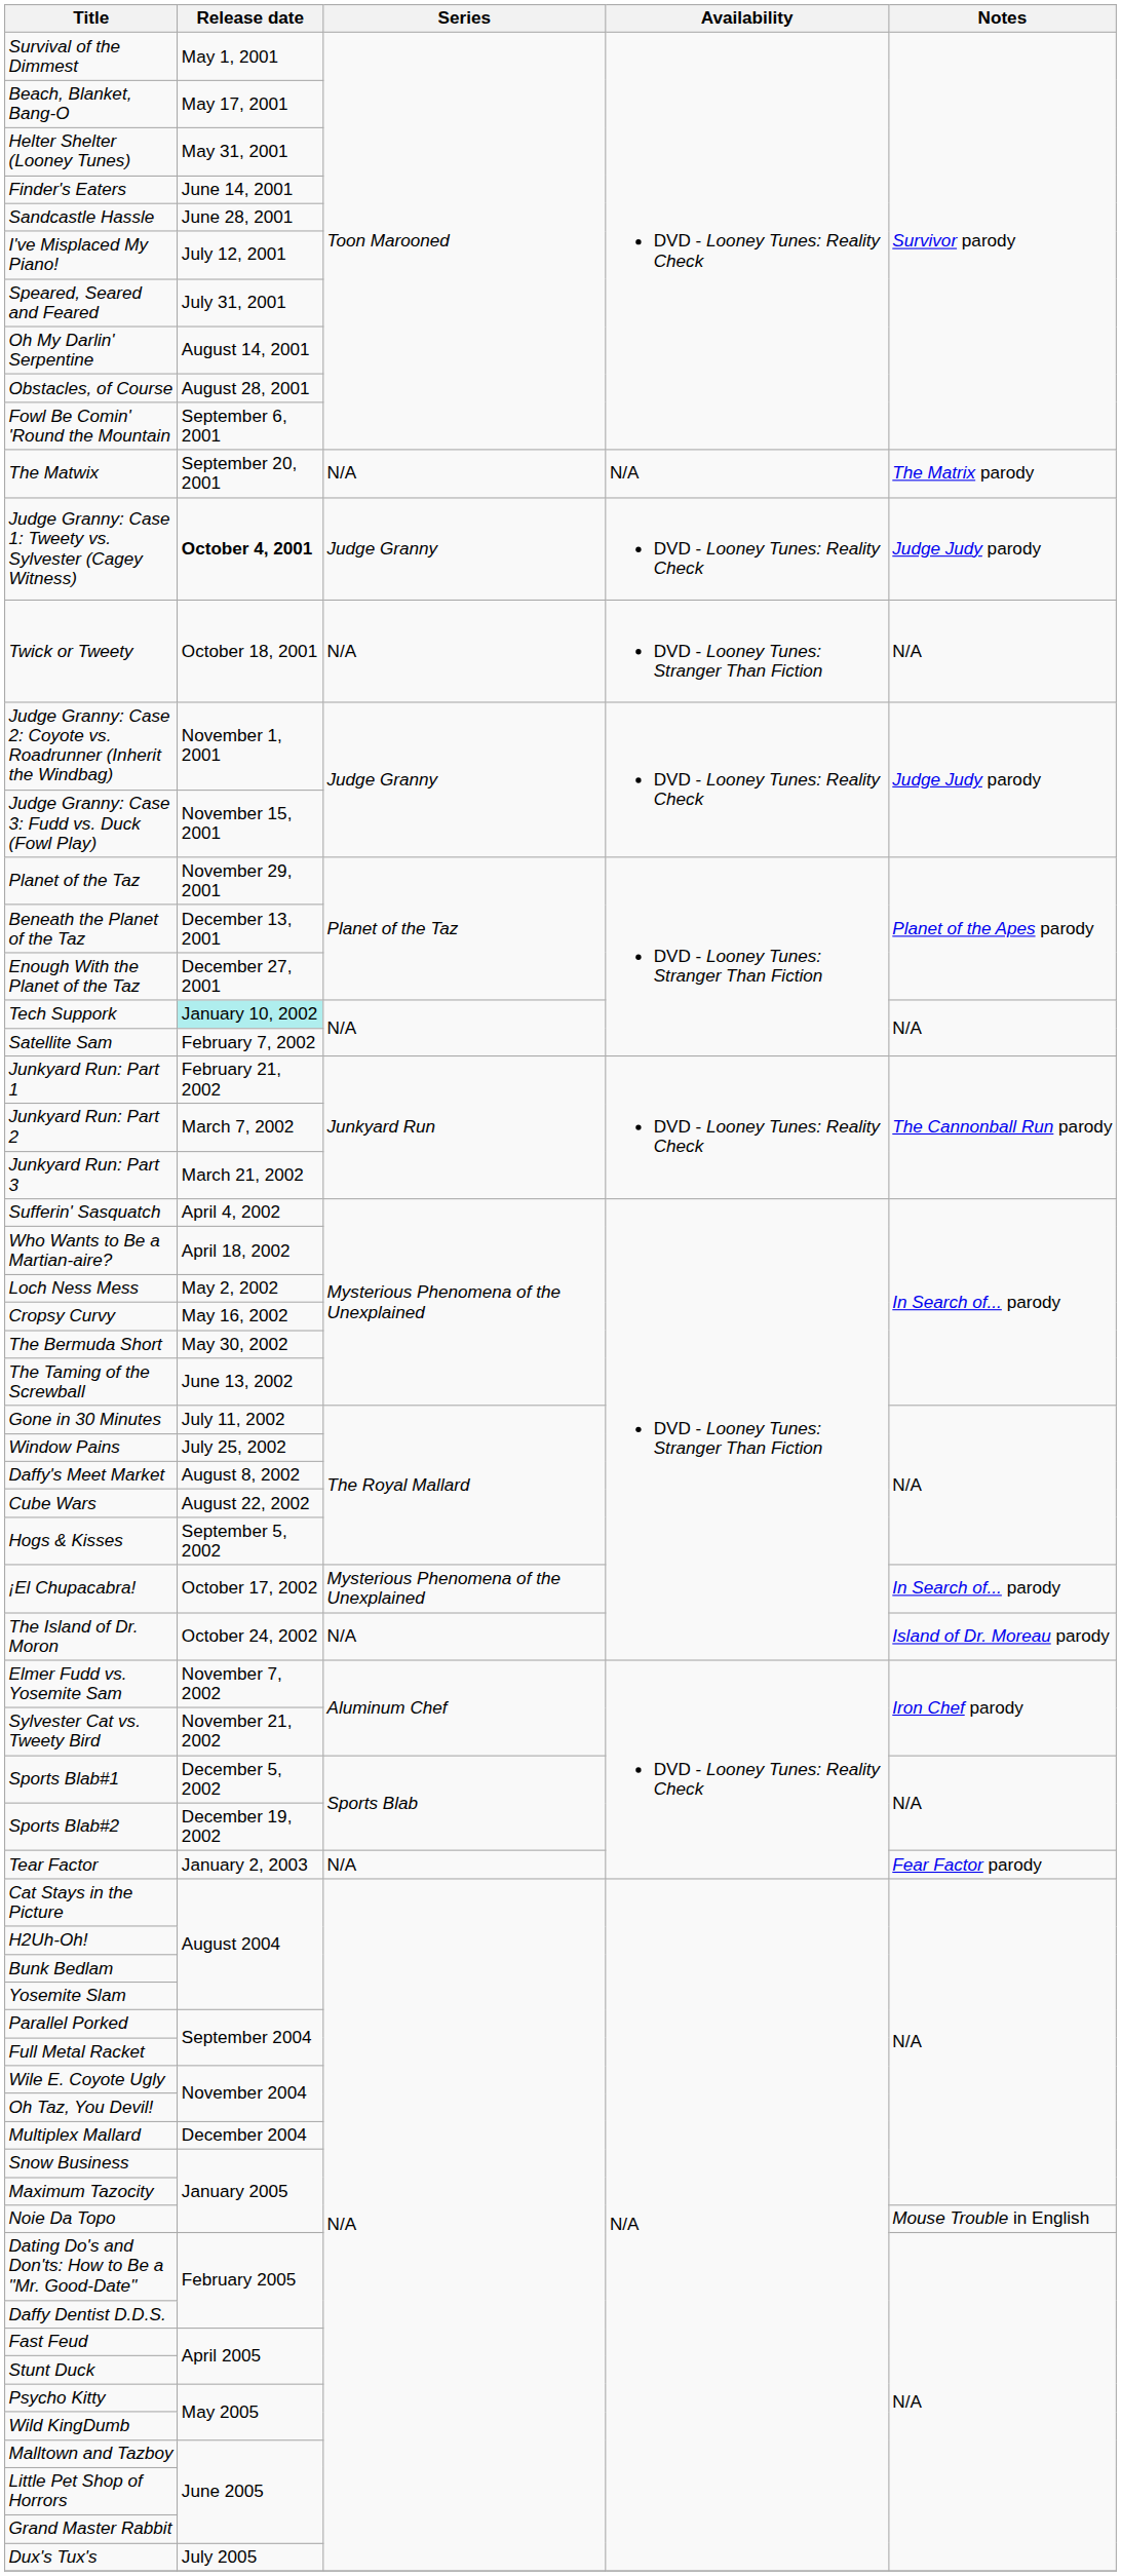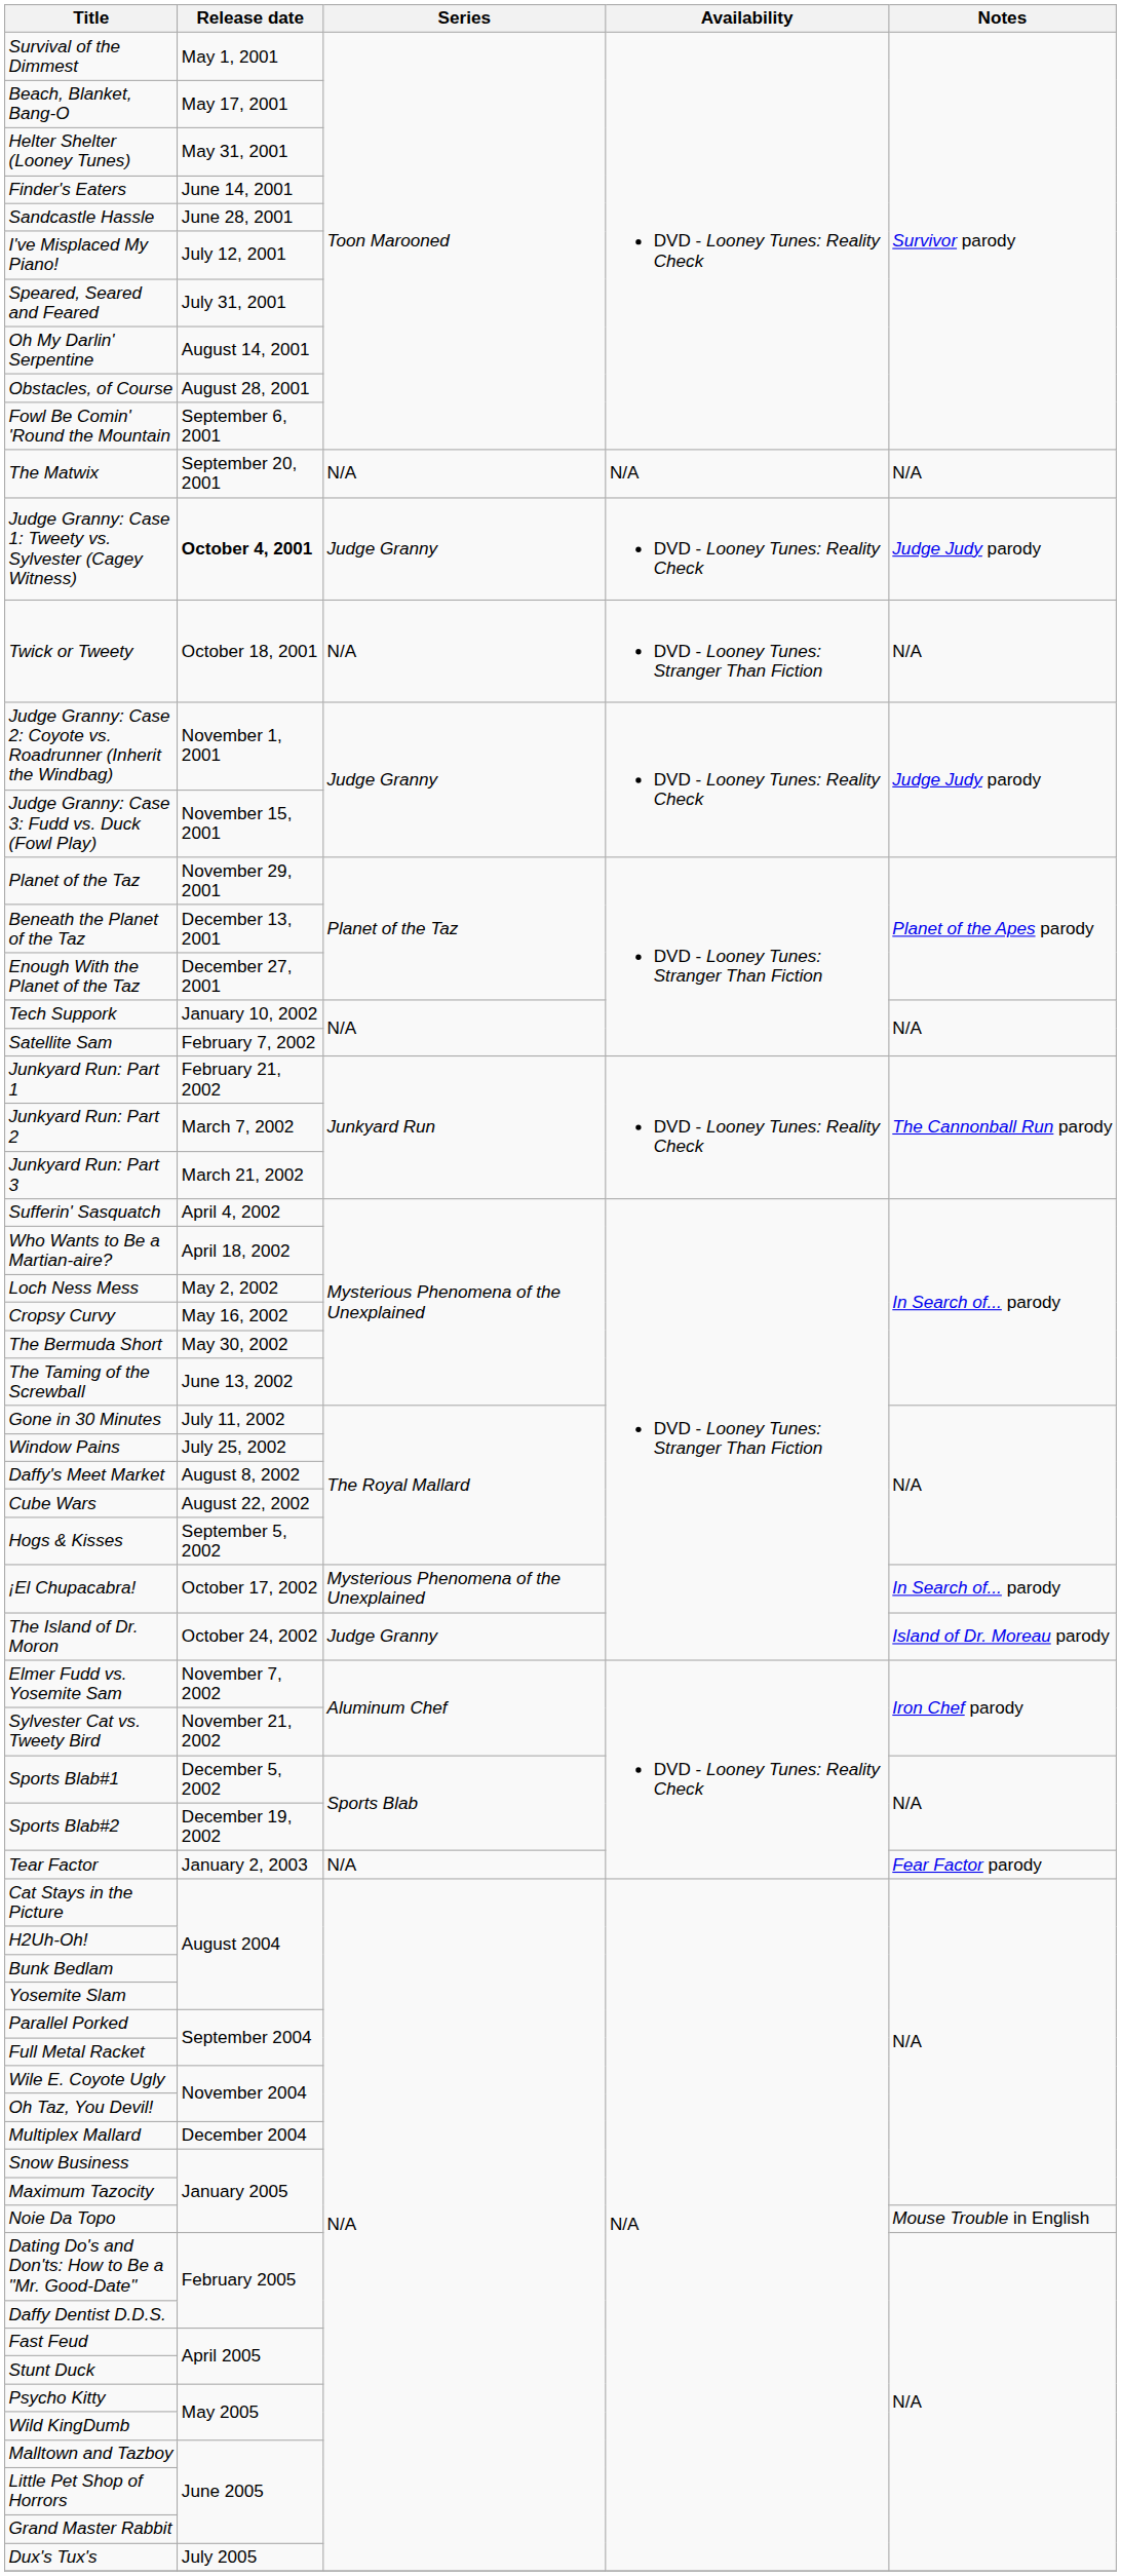The Matwix | Notes: The Matrix parody -> N/A
Tech Suppork | Release date: paleturquoise background -> no background
The Island of Dr. Moron | Series: N/A -> Judge Granny
